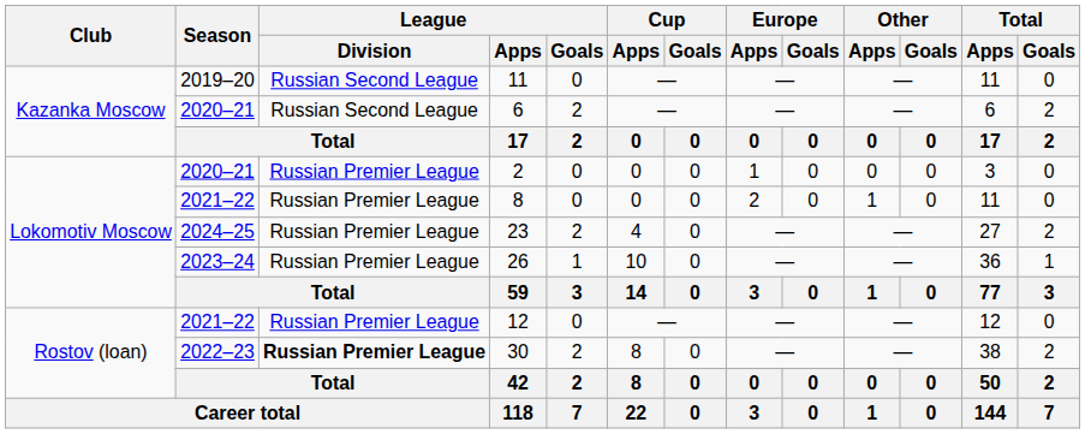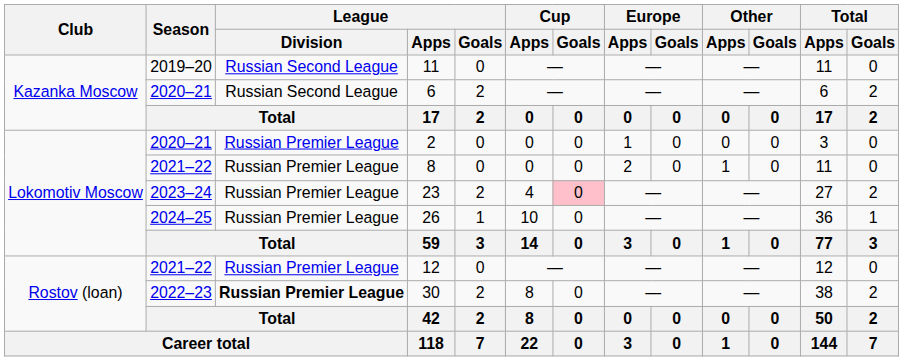23 | Season: 2024–25 -> 2023–24
23 | Cup / Goals: no background -> pink background
26 | Season: 2023–24 -> 2024–25
